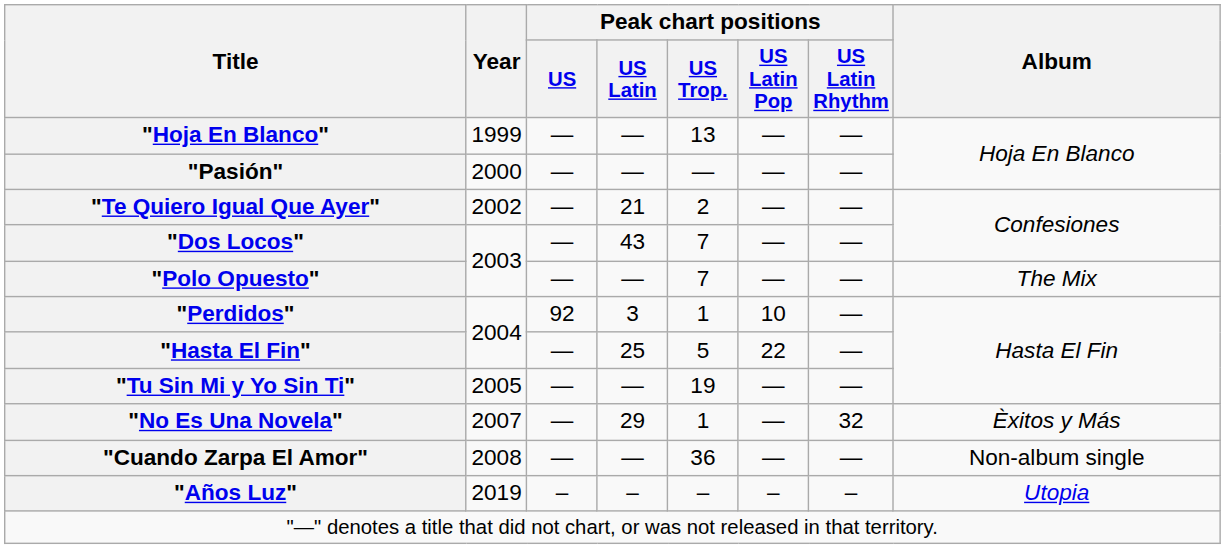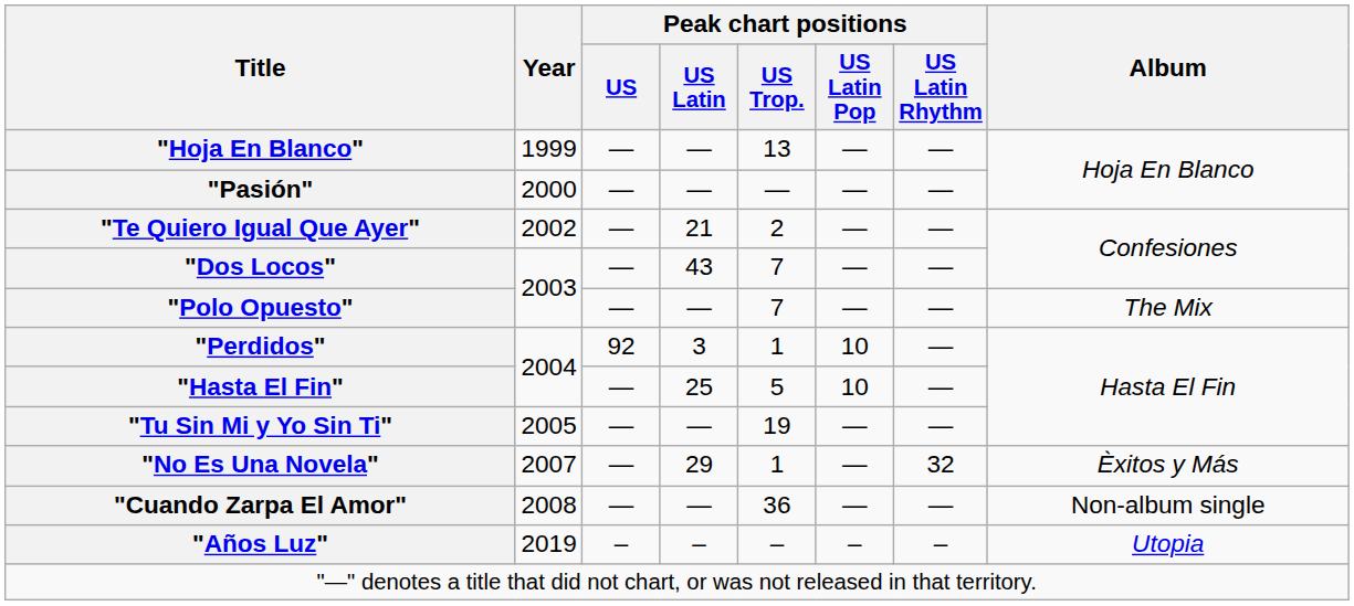"Hasta El Fin" | Peak chart positions / US Latin Pop: 22 -> 10
